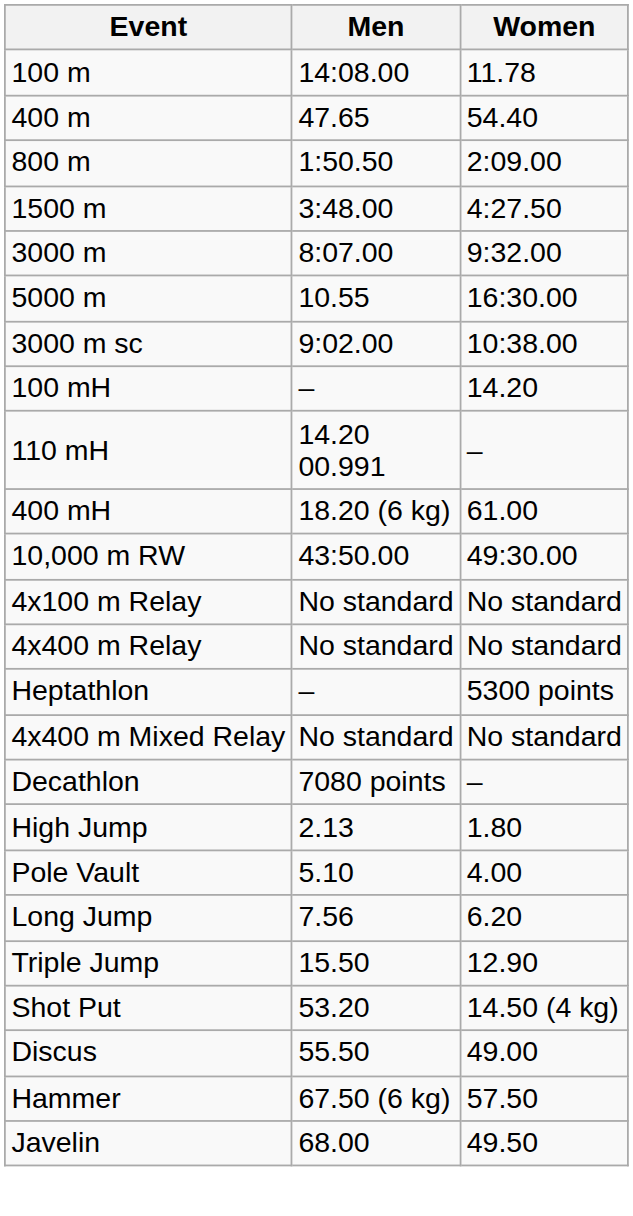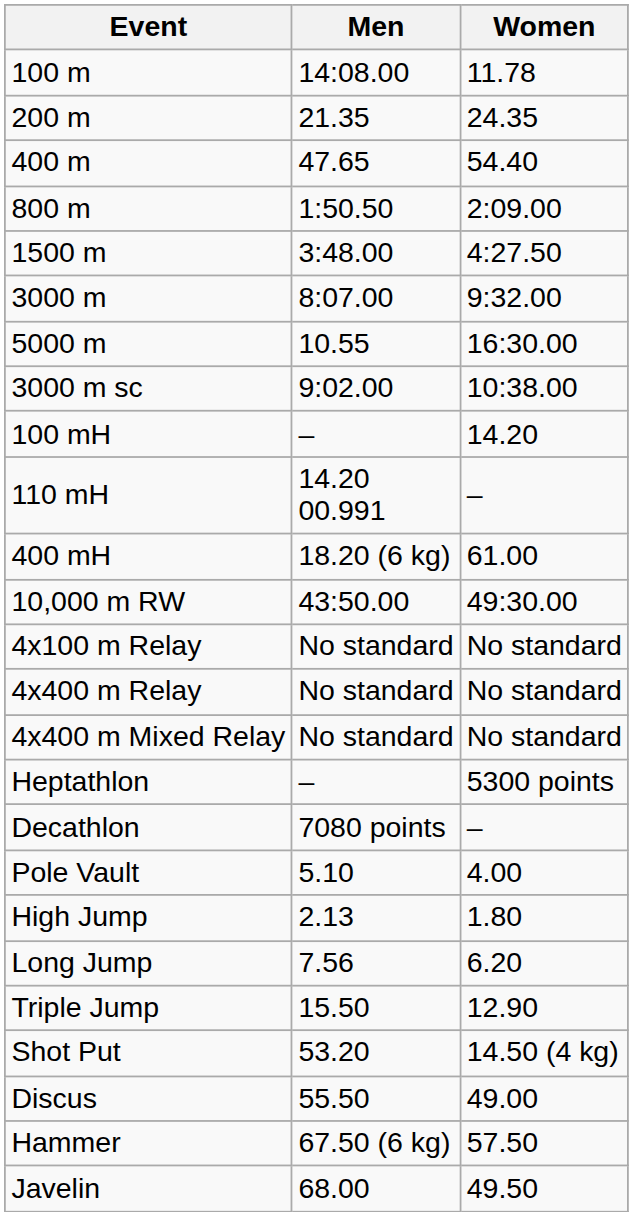+ row: 200 m | 21.35 | 24.35
rows swapped: 4x400 m Mixed Relay <-> Heptathlon
rows swapped: High Jump <-> Pole Vault
